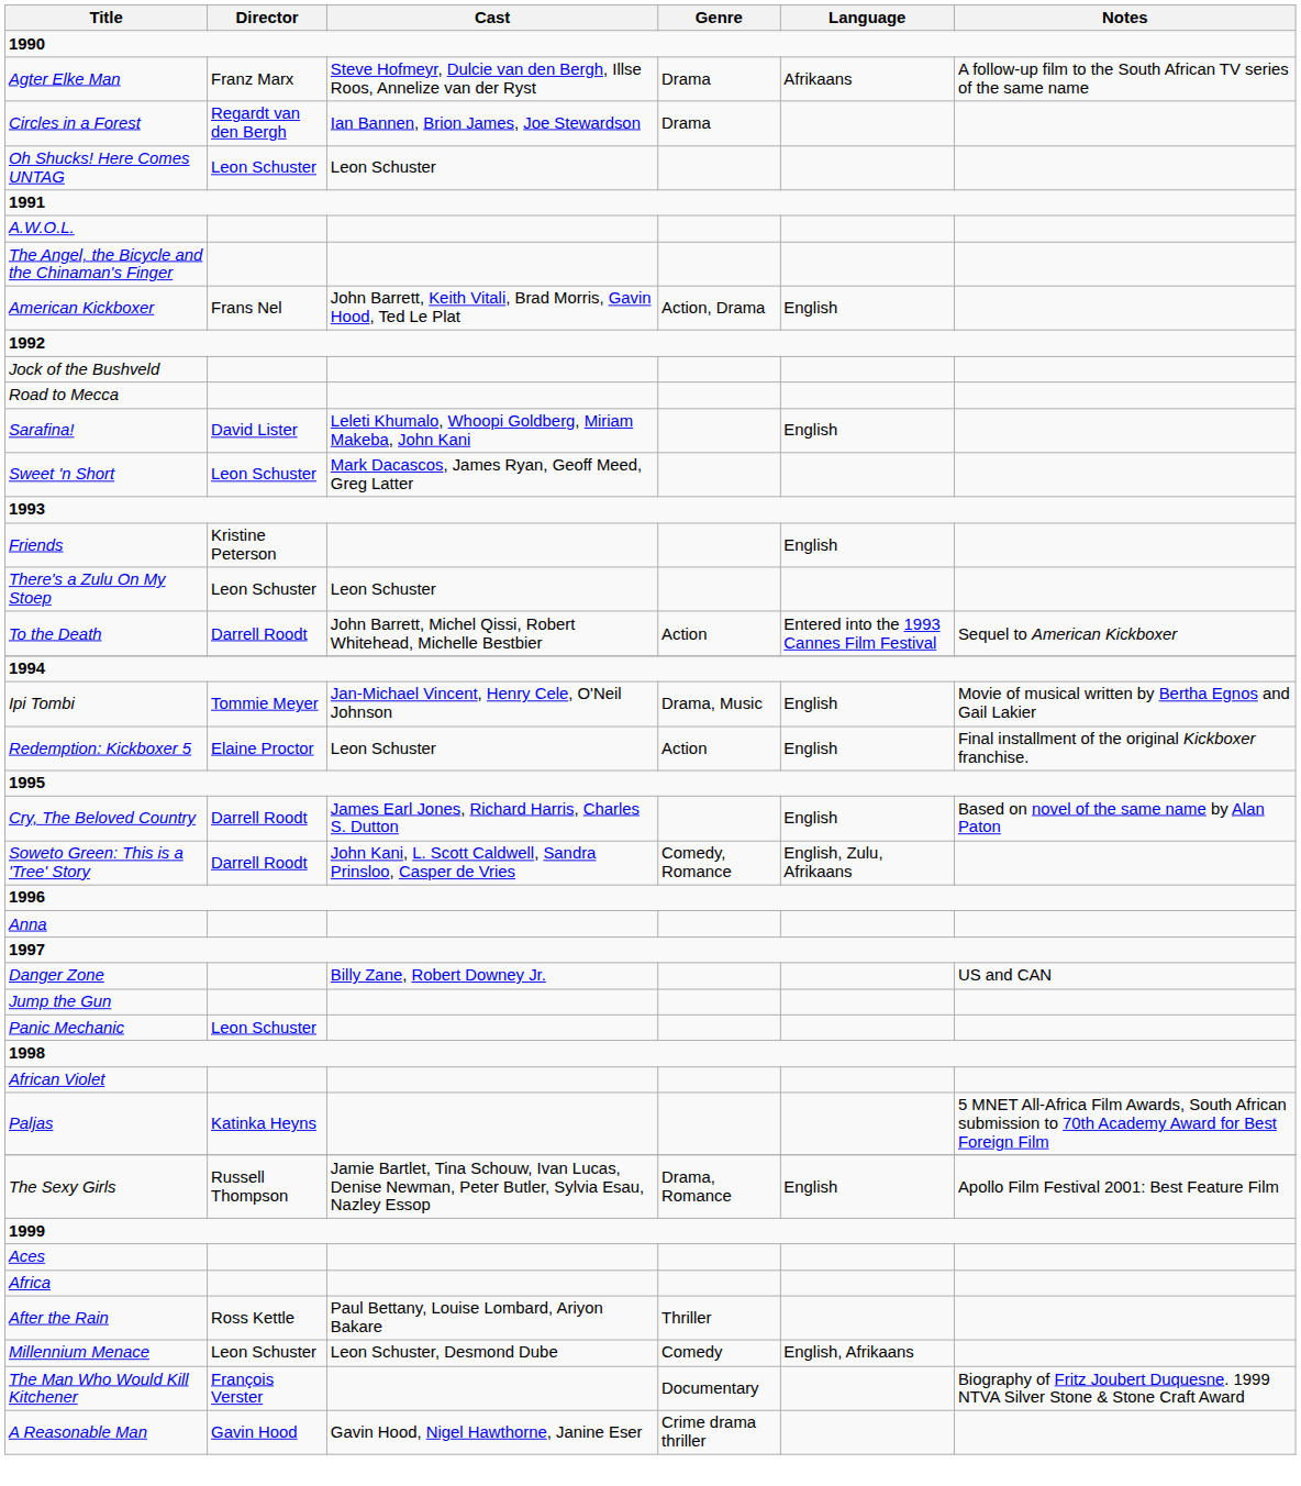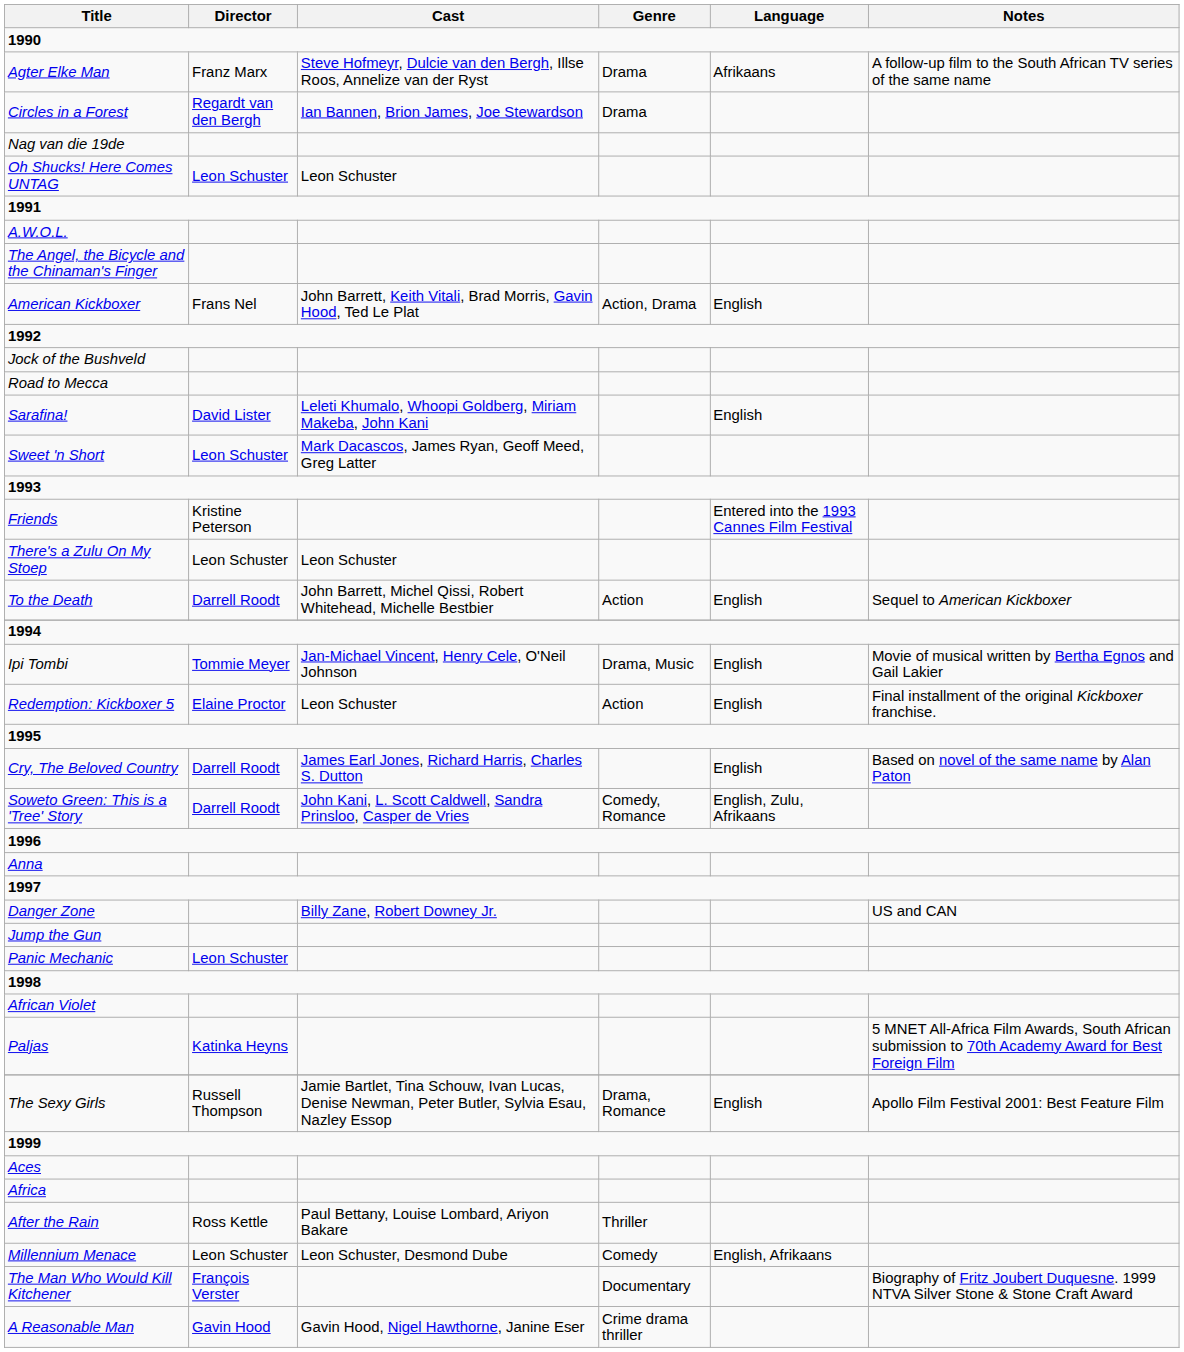+ row: Nag van die 19de
Friends | Language: English -> Entered into the 1993 Cannes Film Festival
To the Death | Language: Entered into the 1993 Cannes Film Festival -> English
